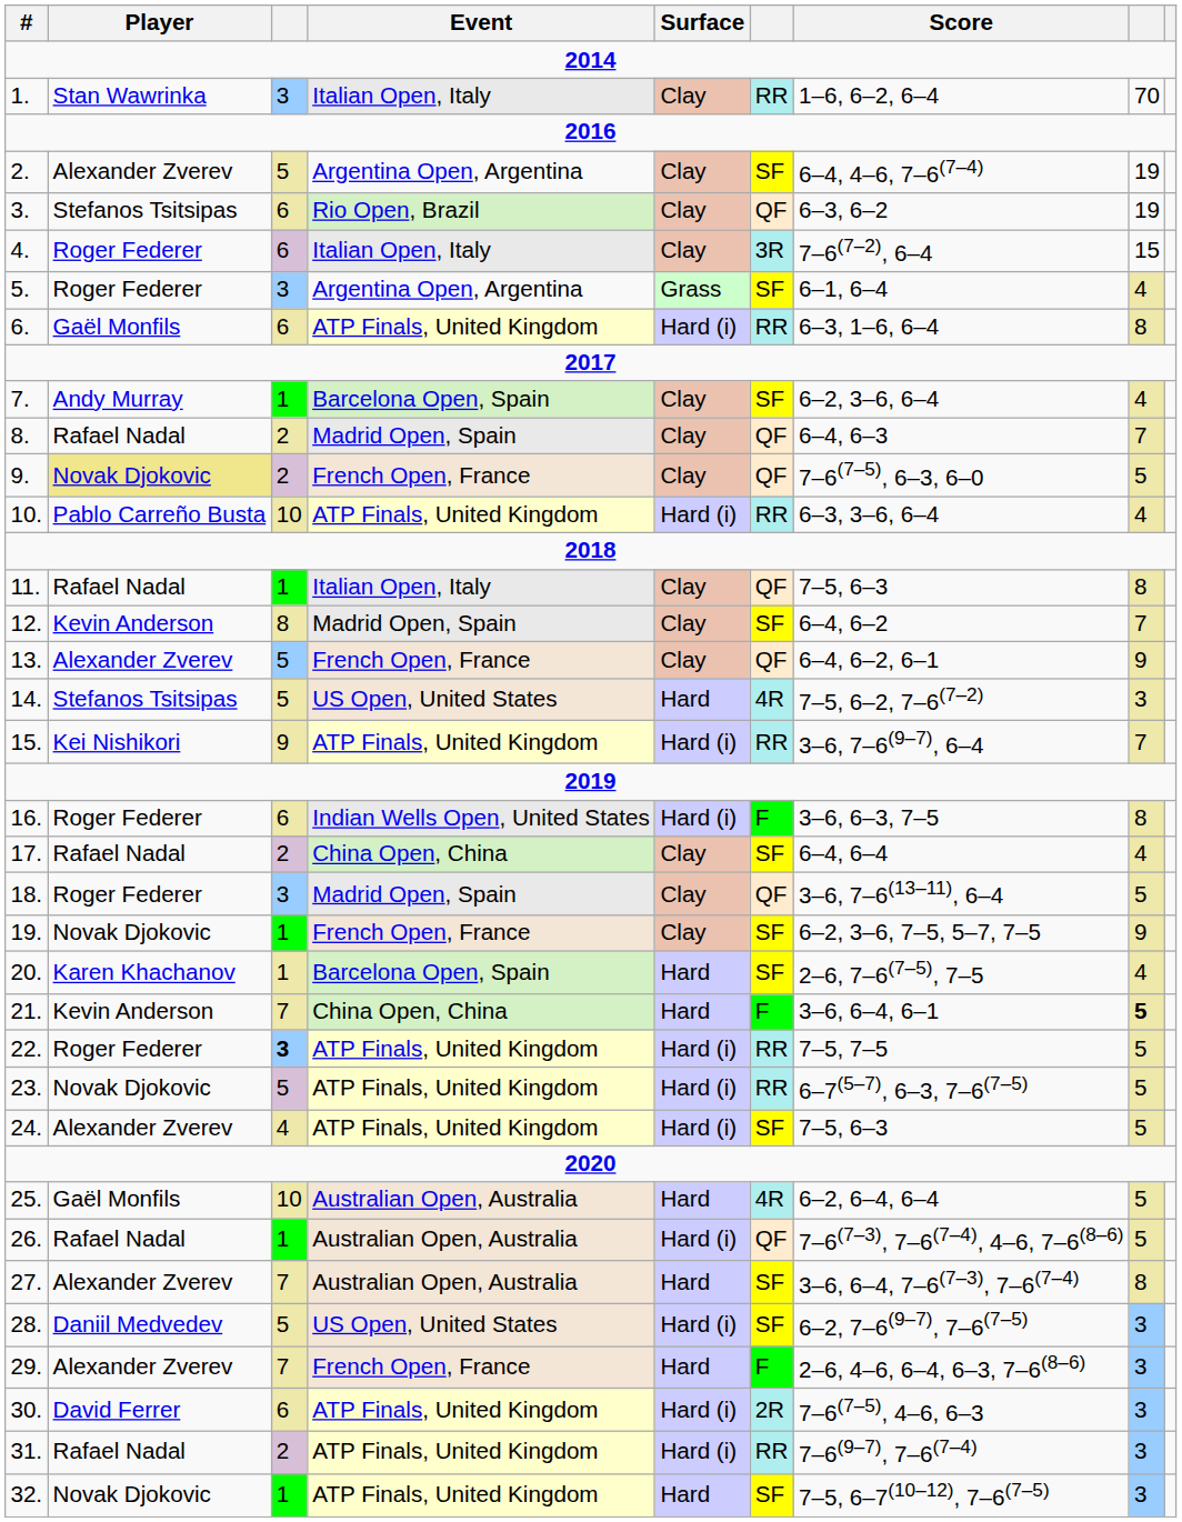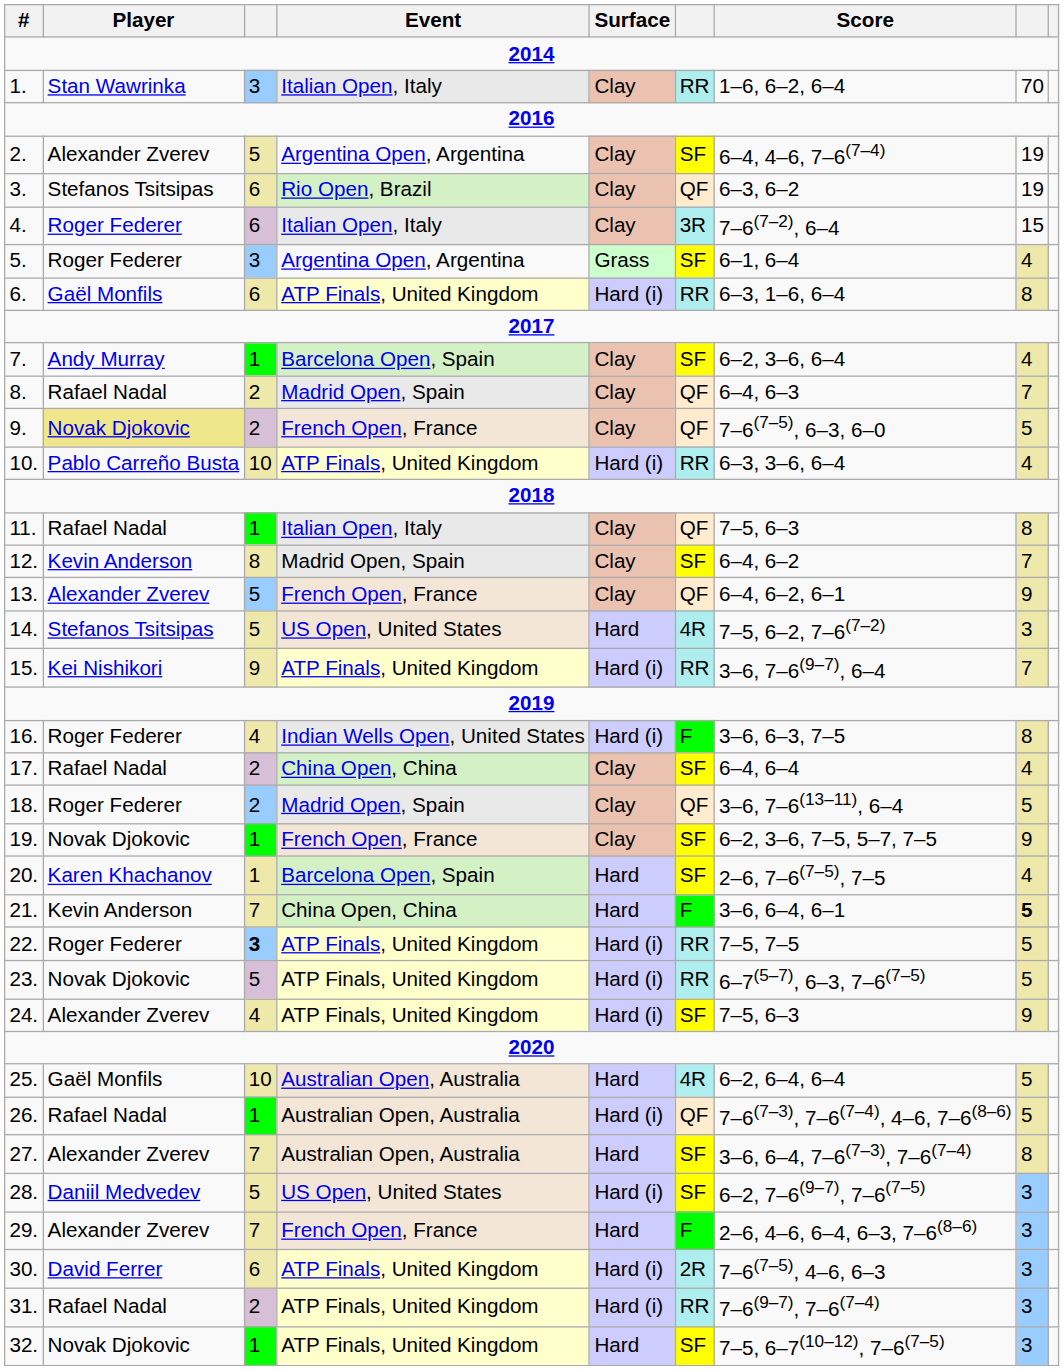16. | column 3: 6 -> 4
18. | column 3: 3 -> 2
24. | column 8: 5 -> 9
